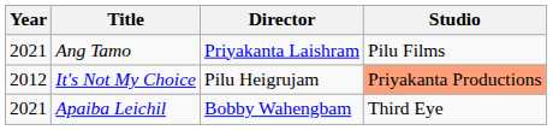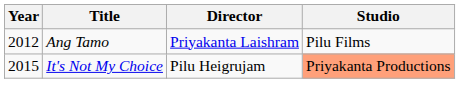Ang Tamo | Year: 2021 -> 2012
It's Not My Choice | Year: 2012 -> 2015
- row: 2021 | Apaiba Leichil | Bobby Wahengbam | Third Eye
